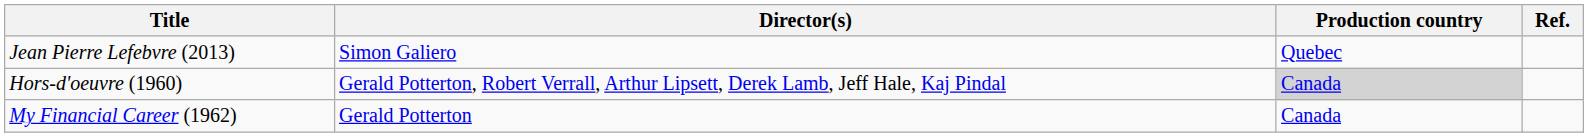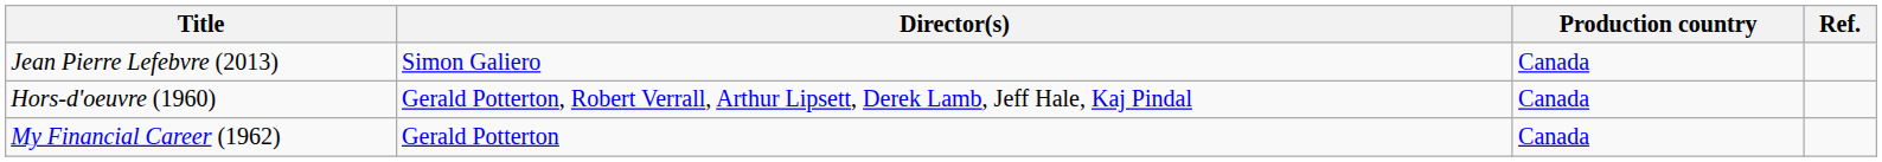Jean Pierre Lefebvre (2013) | Production country: Quebec -> Canada
Hors-d'oeuvre (1960) | Production country: lightgrey background -> no background
